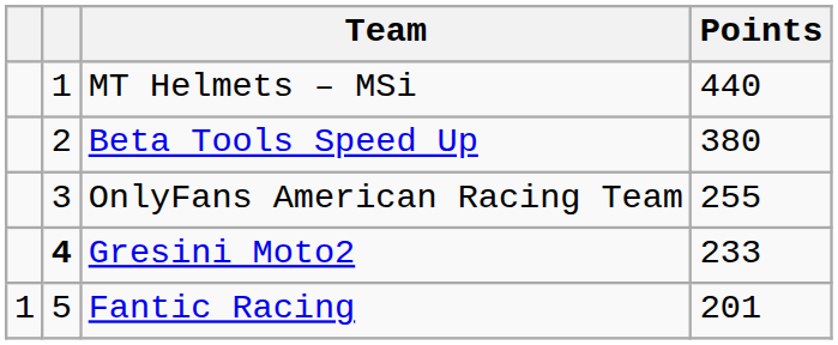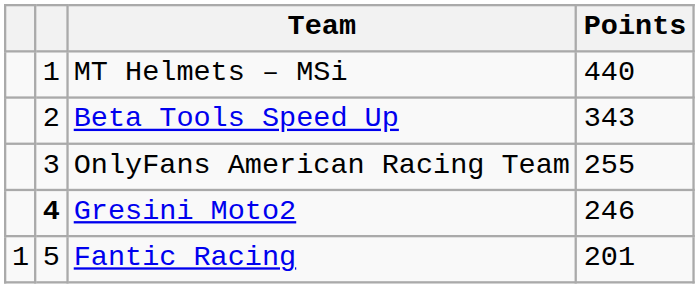Beta Tools Speed Up | Points: 380 -> 343
Gresini Moto2 | Points: 233 -> 246
